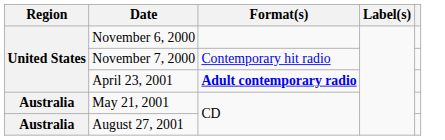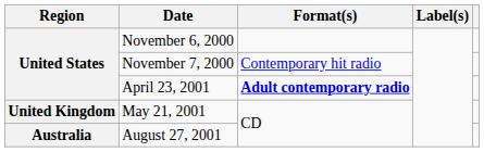May 21, 2001 | Region: Australia -> United Kingdom
